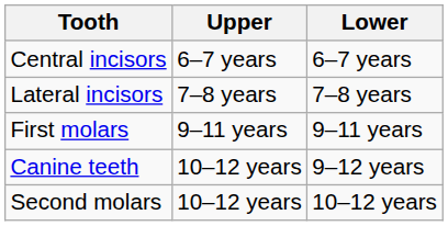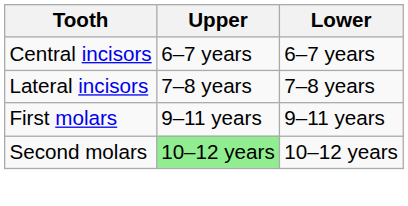- row: Canine teeth | 10–12 years | 9–12 years
Second molars | Upper: no background -> lightgreen background
